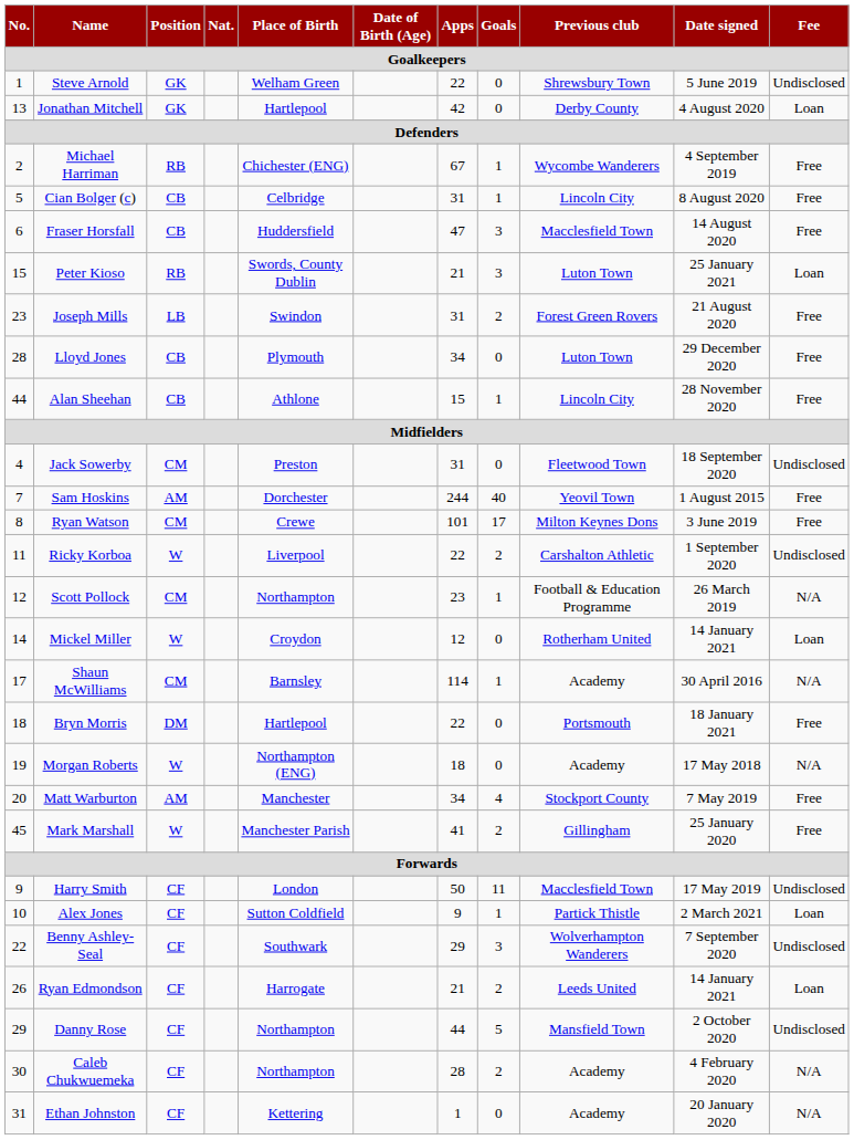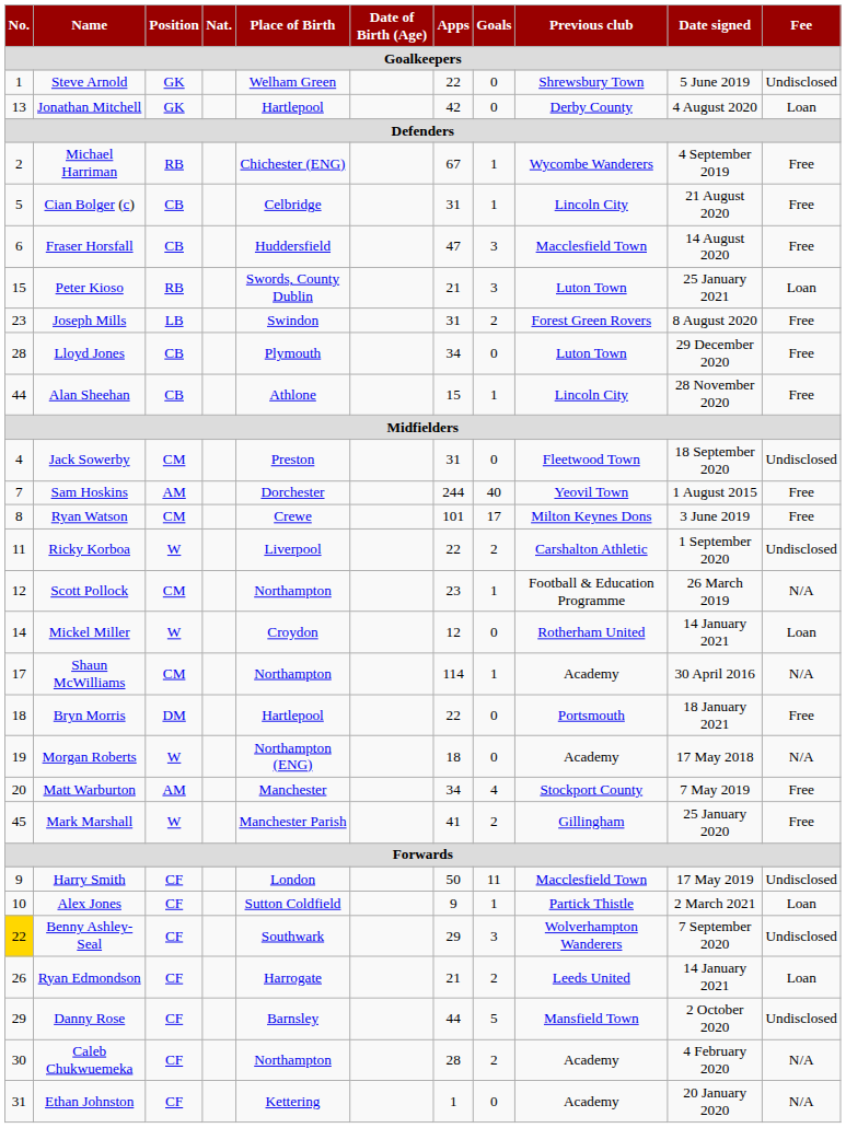Cian Bolger (c) | Date signed: 8 August 2020 -> 21 August 2020
Joseph Mills | Date signed: 21 August 2020 -> 8 August 2020
Shaun McWilliams | Place of Birth: Barnsley -> Northampton
Benny Ashley-Seal | No.: no background -> gold background
Danny Rose | Place of Birth: Northampton -> Barnsley
